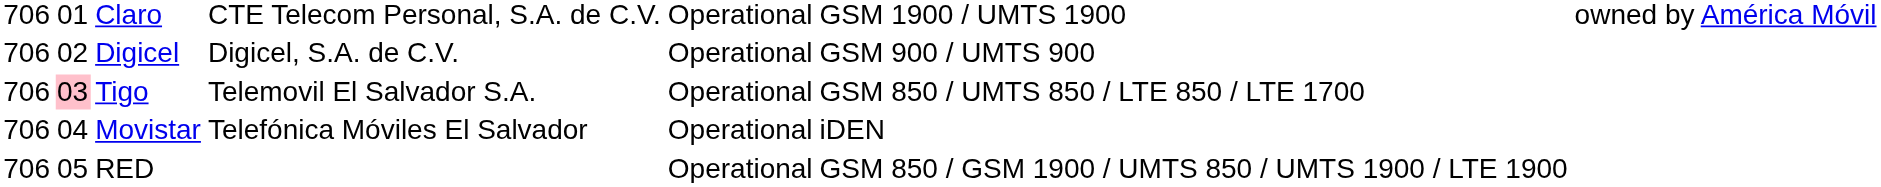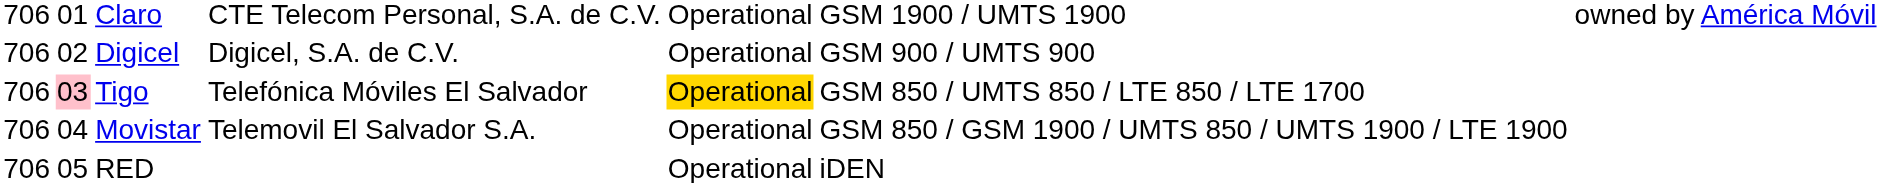Tigo | column 4: Telemovil El Salvador S.A. -> Telefónica Móviles El Salvador
Tigo | column 5: no background -> gold background
Movistar | column 4: Telefónica Móviles El Salvador -> Telemovil El Salvador S.A.
Movistar | column 6: iDEN -> GSM 850 / GSM 1900 / UMTS 850 / UMTS 1900 / LTE 1900
RED | column 6: GSM 850 / GSM 1900 / UMTS 850 / UMTS 1900 / LTE 1900 -> iDEN
